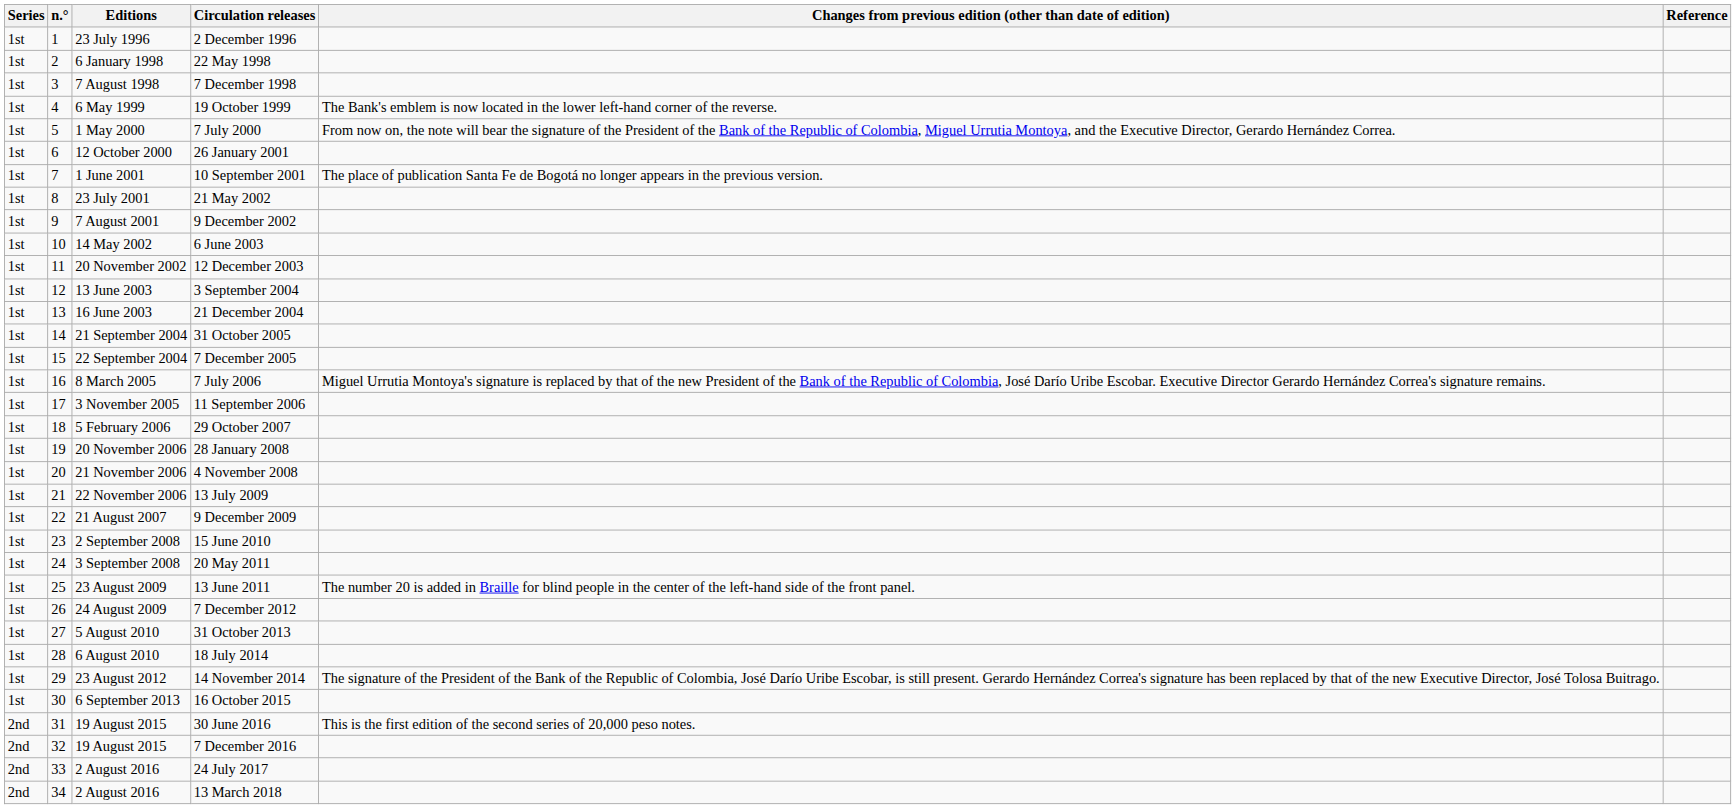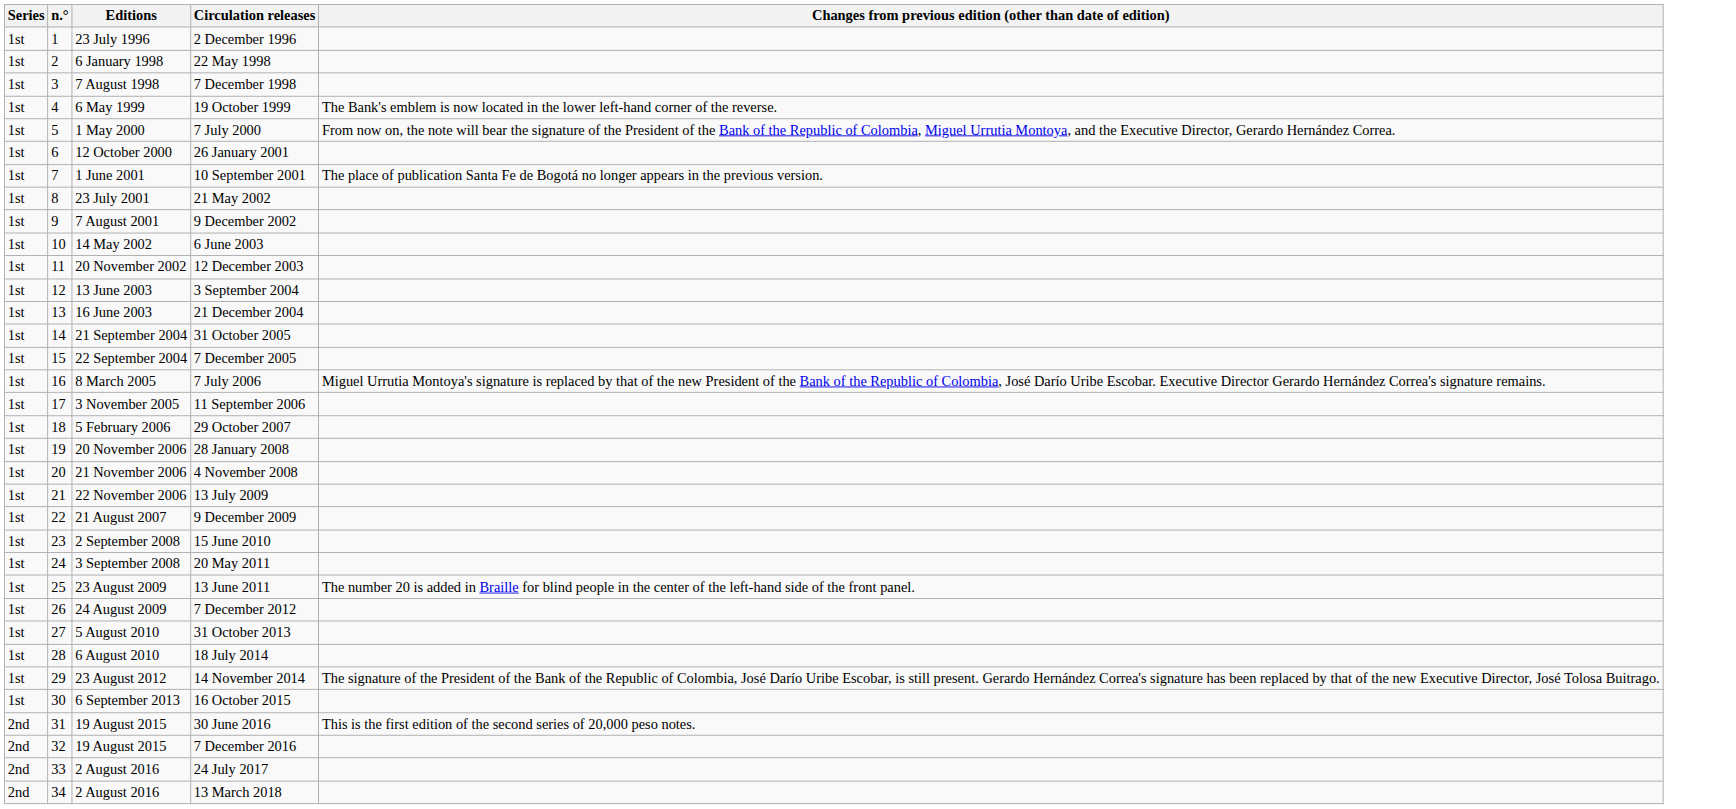- column: Reference
